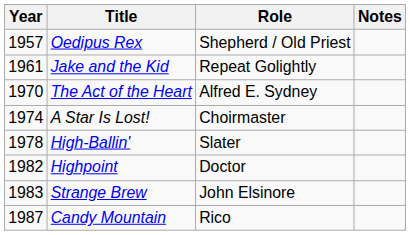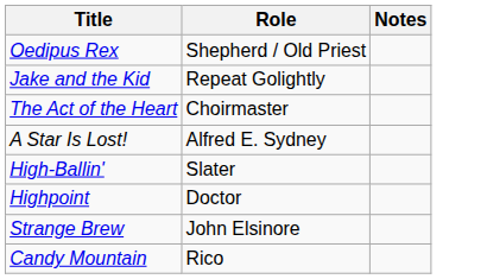- column: Year | 1957 | 1961 | 1970 | 1974 | 1978 | 1982 | 1983 | 1987
The Act of the Heart | Role: Alfred E. Sydney -> Choirmaster
A Star Is Lost! | Role: Choirmaster -> Alfred E. Sydney
